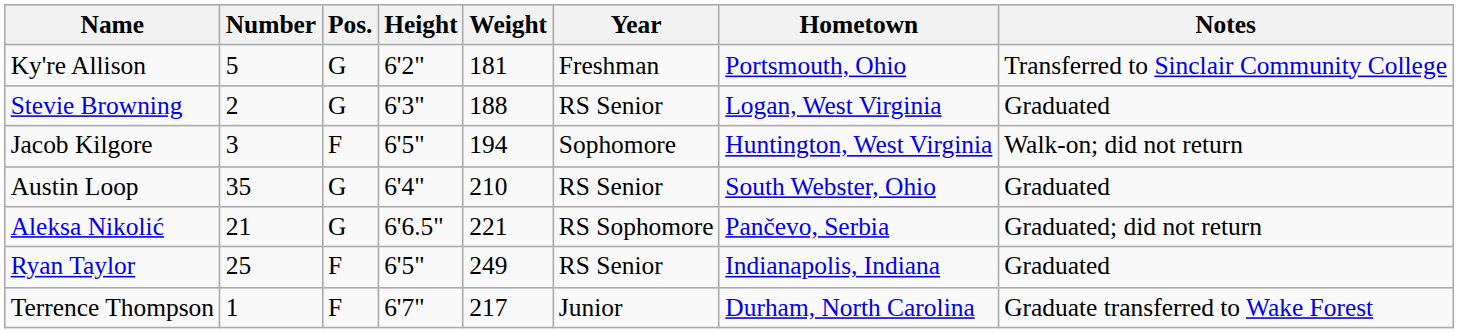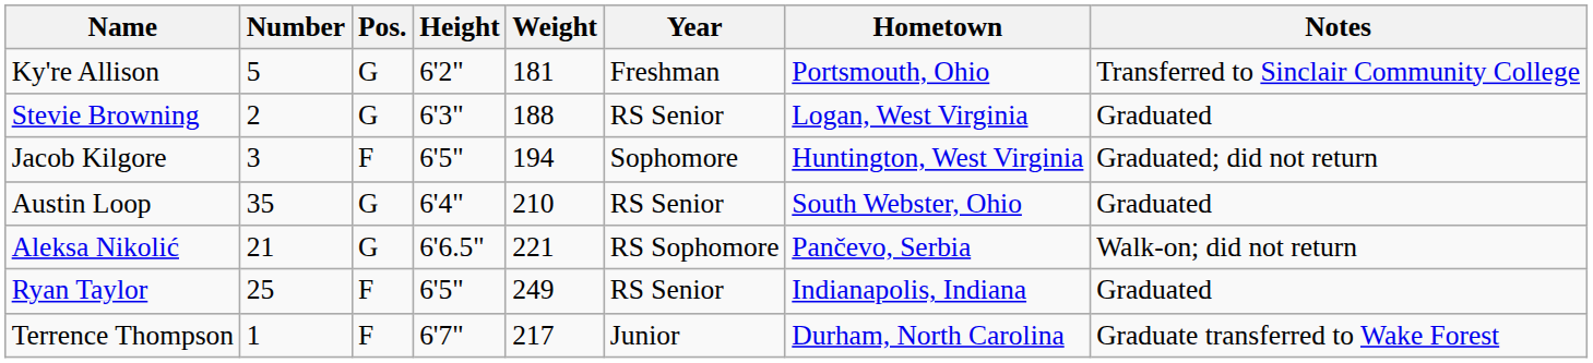Jacob Kilgore | Notes: Walk-on; did not return -> Graduated; did not return
Aleksa Nikolić | Notes: Graduated; did not return -> Walk-on; did not return
